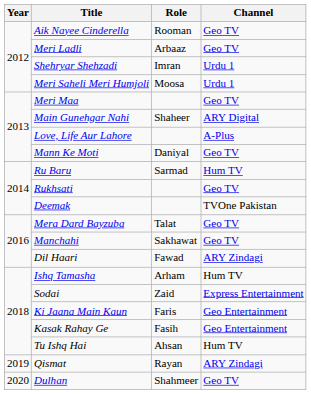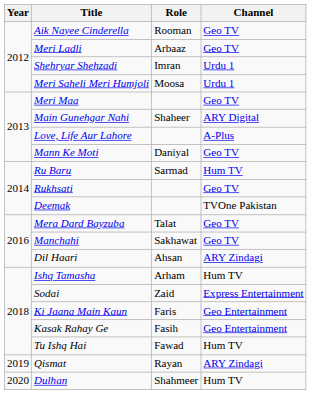Dil Haari | Role: Fawad -> Ahsan
Tu Ishq Hai | Role: Ahsan -> Fawad
Dulhan | Channel: Geo TV -> Hum TV
